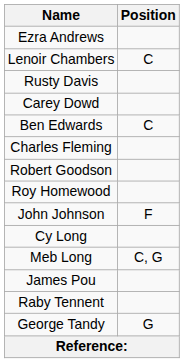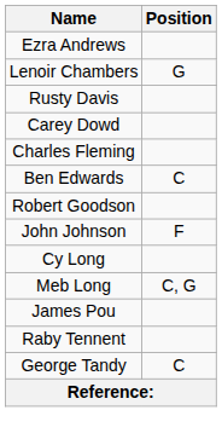Lenoir Chambers | Position: C -> G
rows swapped: Ben Edwards <-> Charles Fleming
- row: Roy Homewood
George Tandy | Position: G -> C
